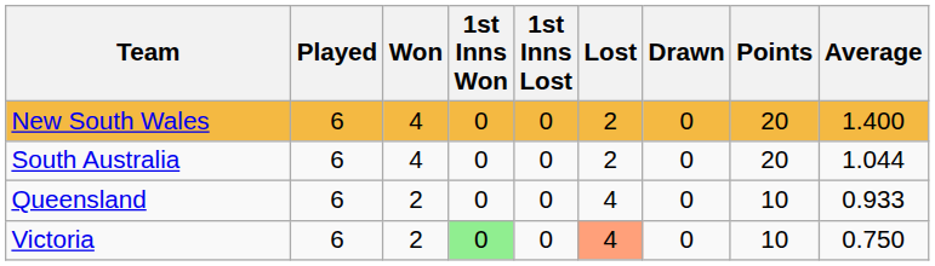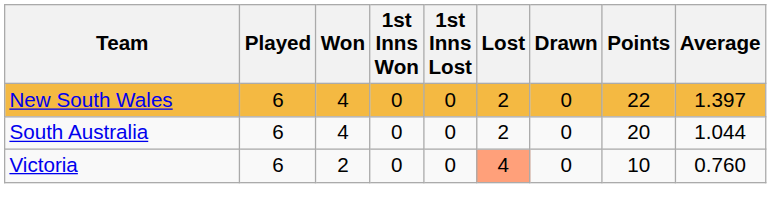New South Wales | Points: 20 -> 22
New South Wales | Average: 1.400 -> 1.397
- row: Queensland | 6 | 2 | 0 | 0 | 4 | 0 | 10 | 0.933
Victoria | 1st Inns Won: lightgreen background -> no background
Victoria | Average: 0.750 -> 0.760
